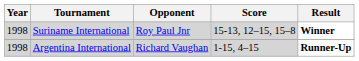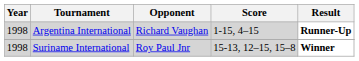rows swapped: Suriname International <-> Argentina International
